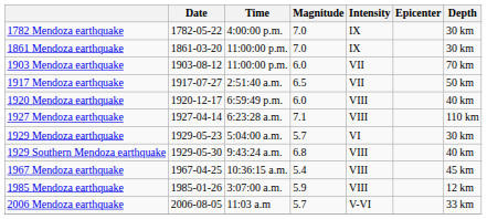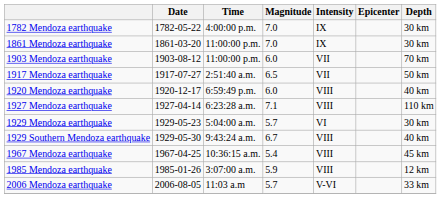1929 Southern Mendoza earthquake | Magnitude: 6.8 -> 6.7
